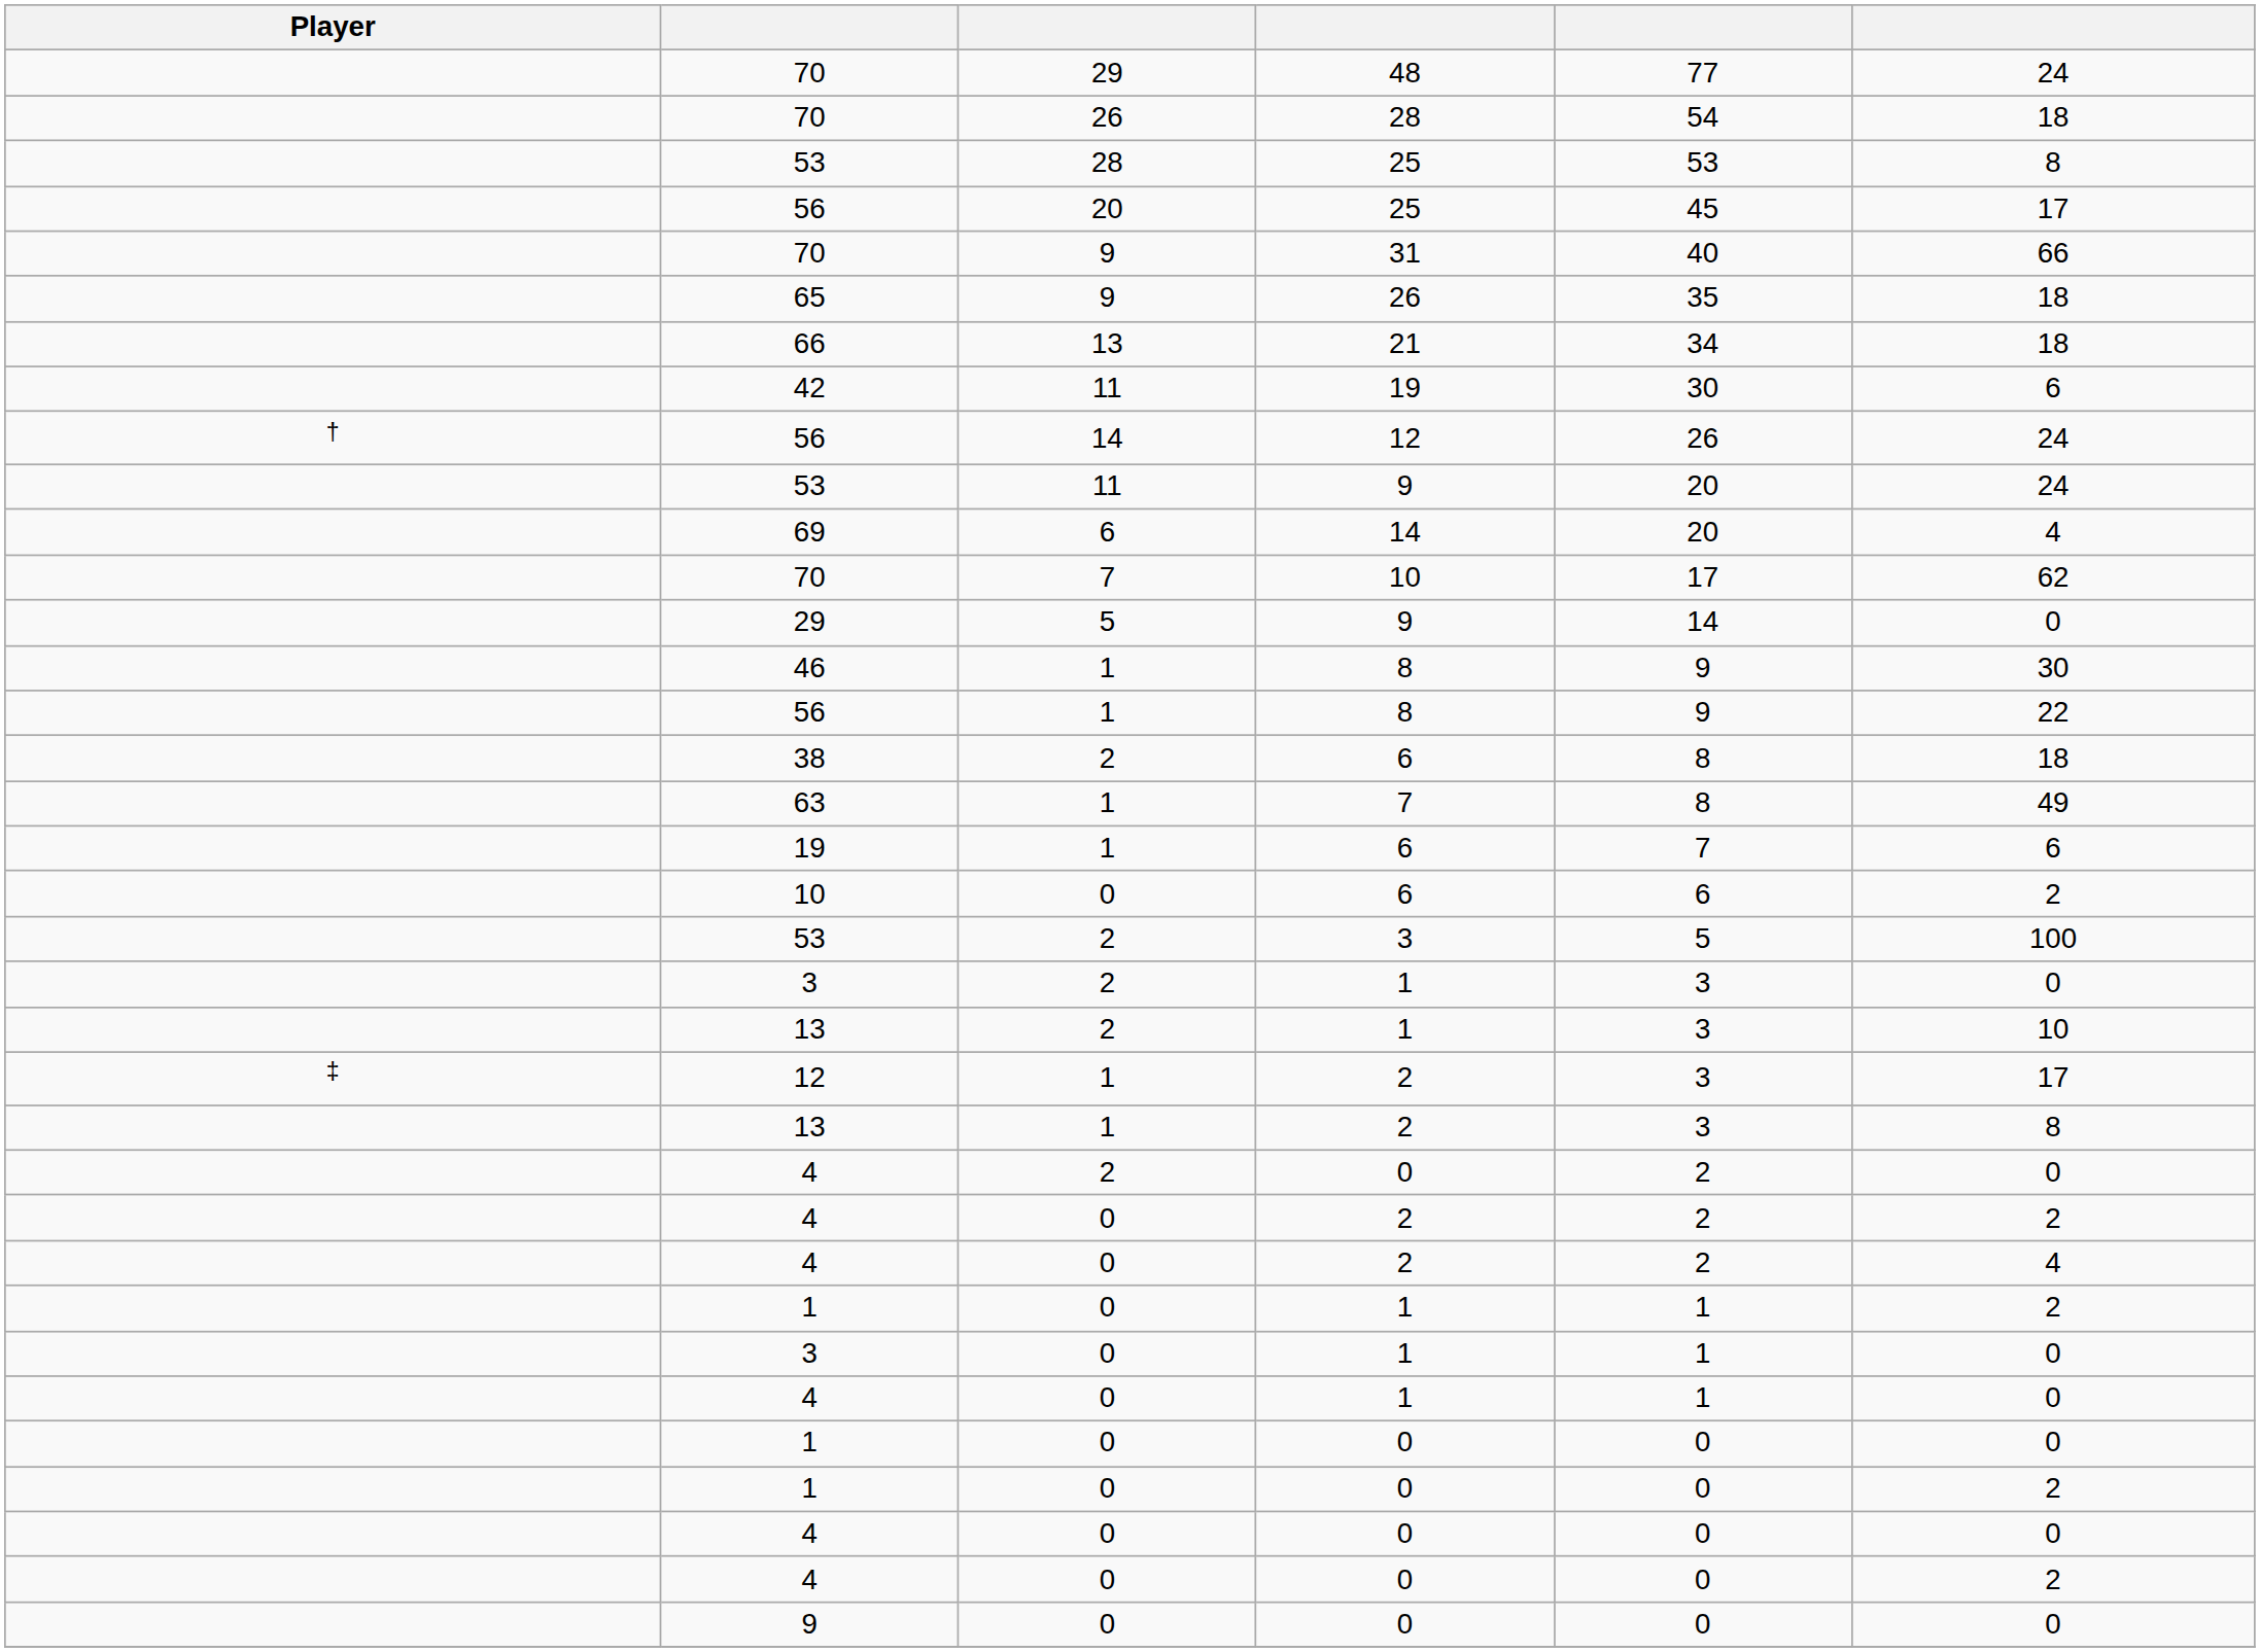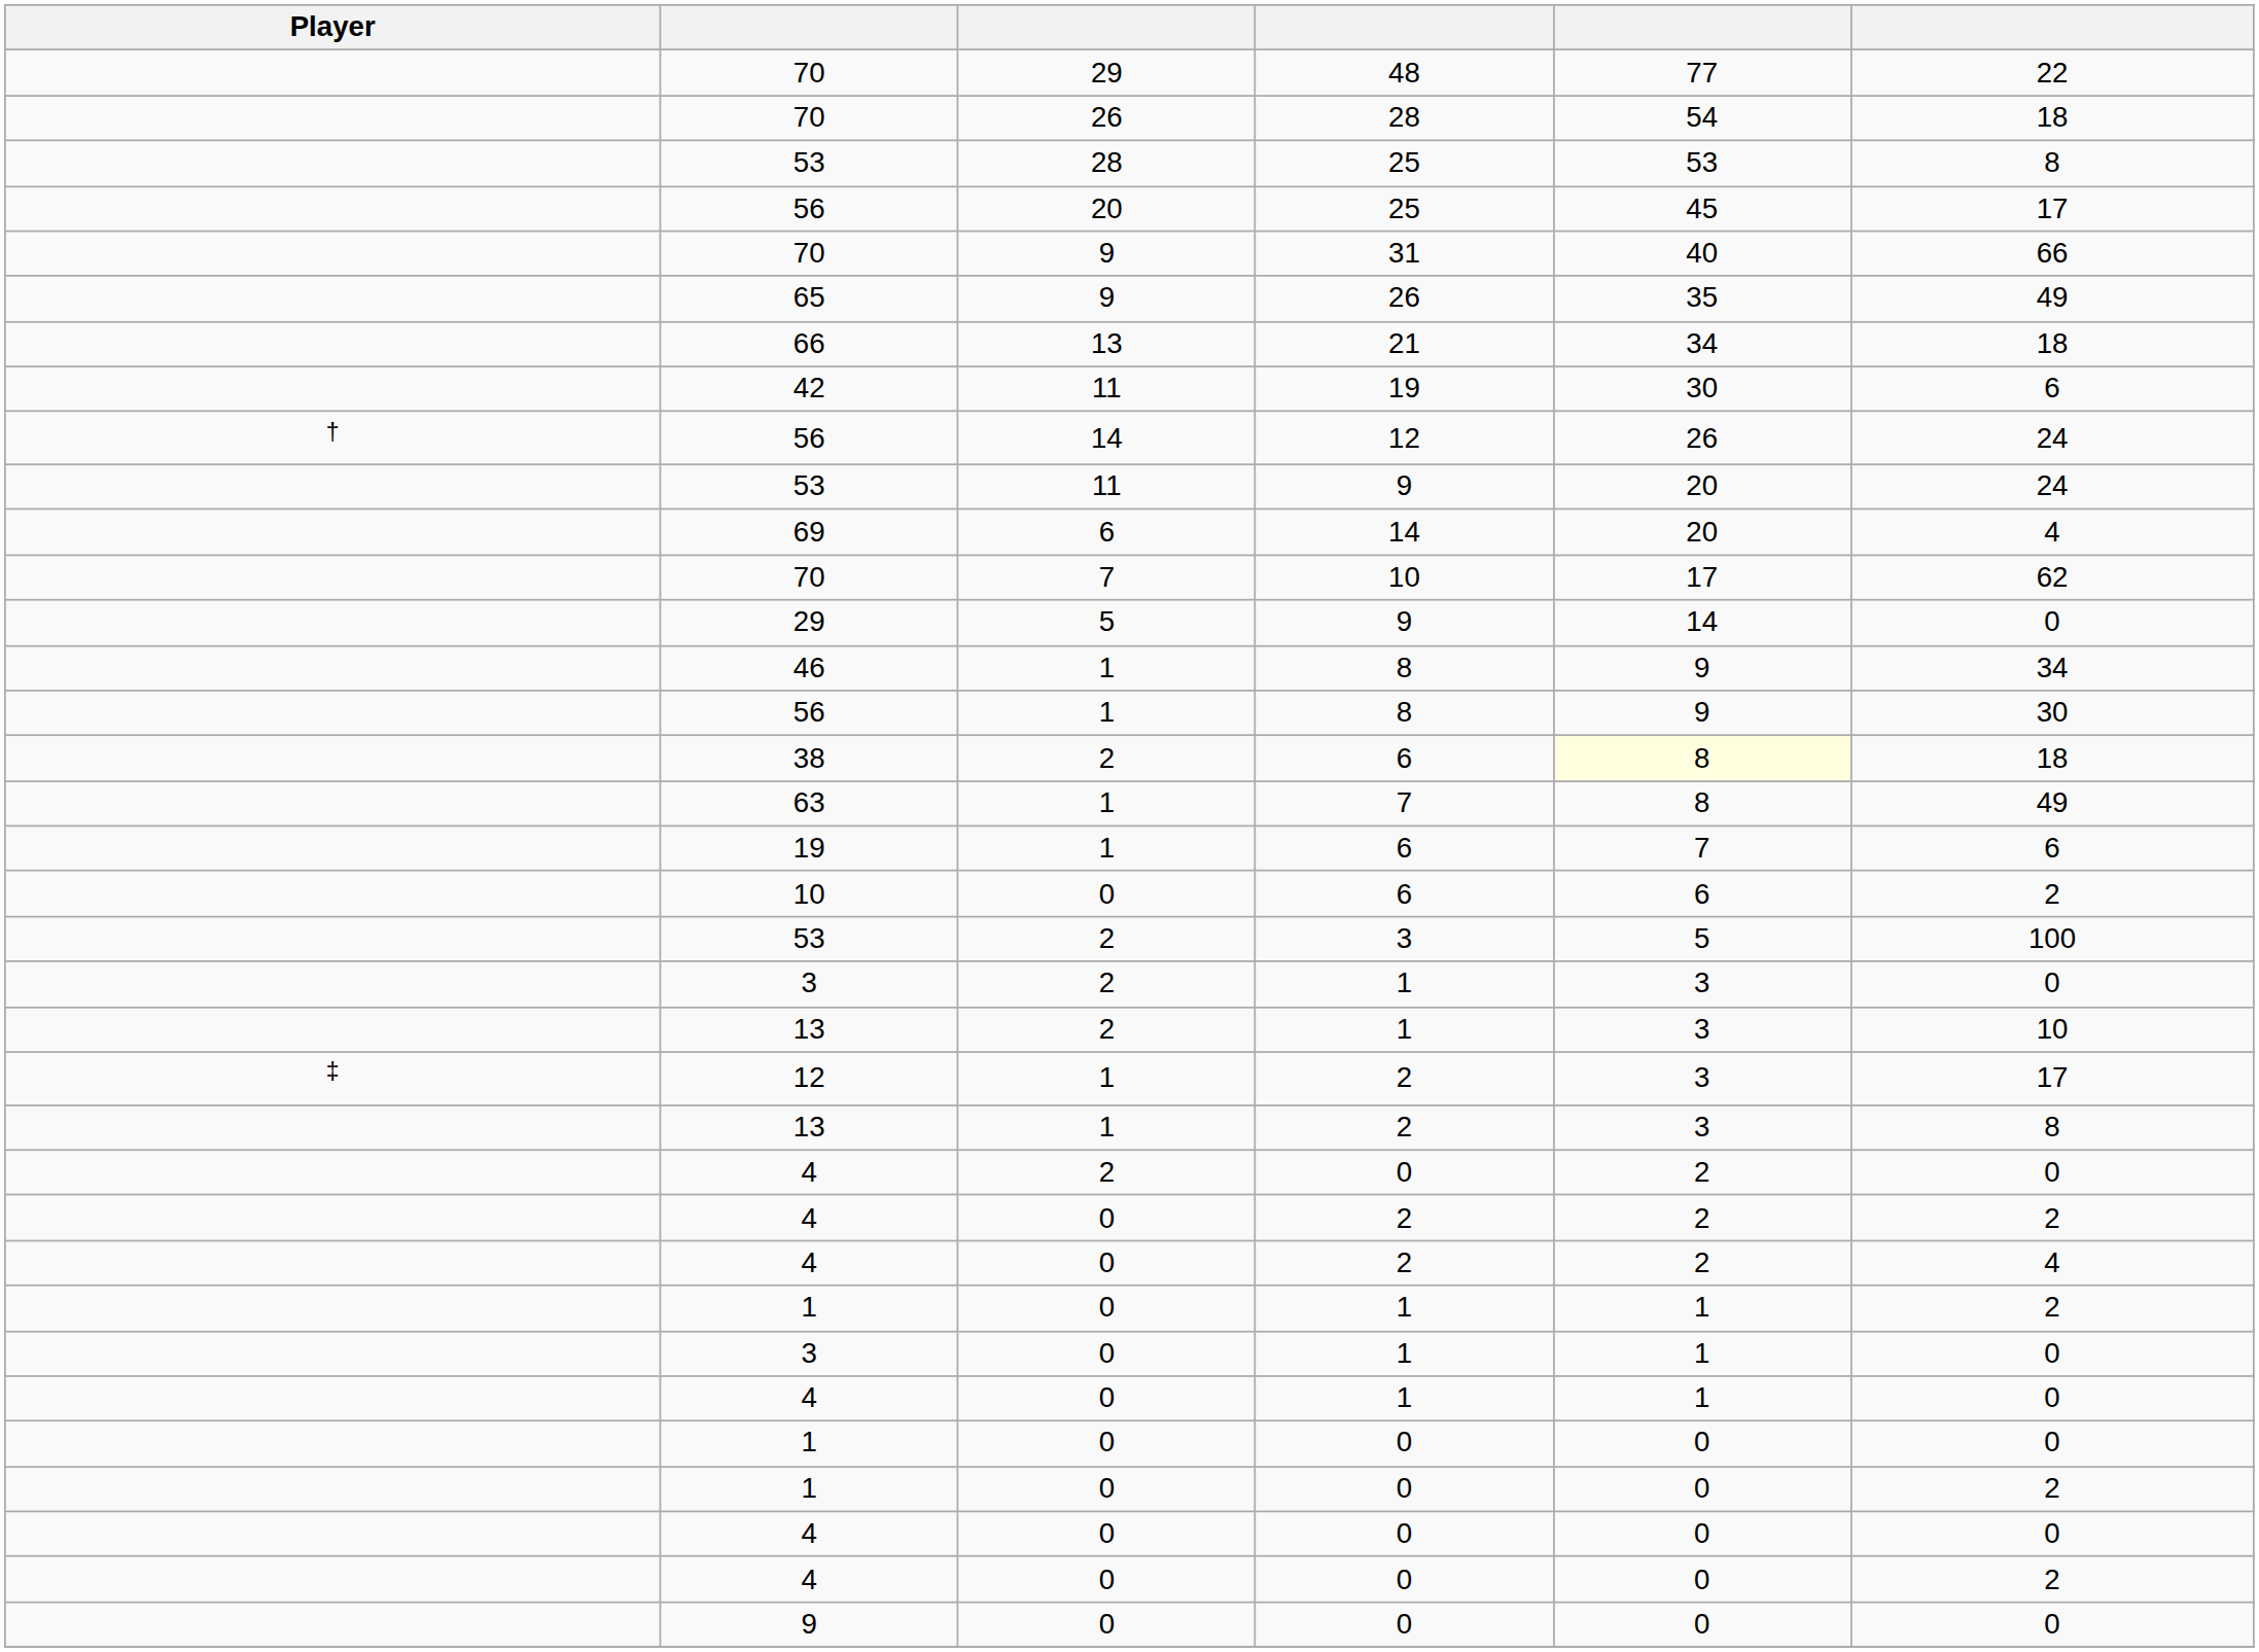70 / 48 | column 6: 24 -> 22
65 | column 6: 18 -> 49
46 | column 6: 30 -> 34
56 / 8 | column 6: 22 -> 30
38 | column 5: no background -> lightyellow background
